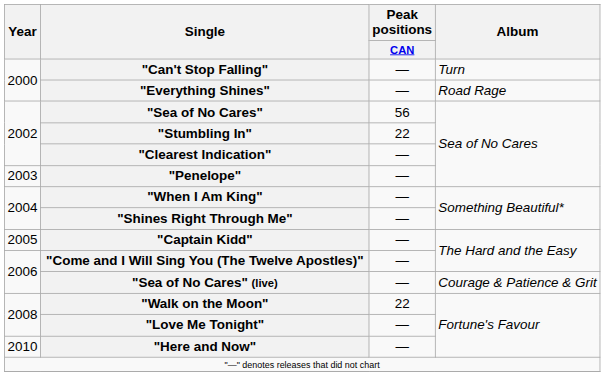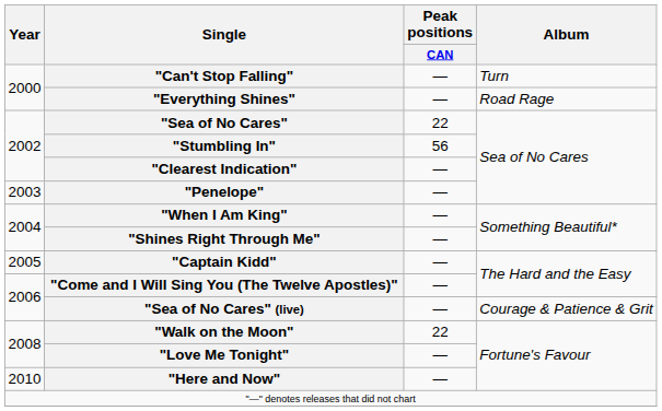"Sea of No Cares" | Peak positions / CAN: 56 -> 22
"Stumbling In" | Peak positions / CAN: 22 -> 56
